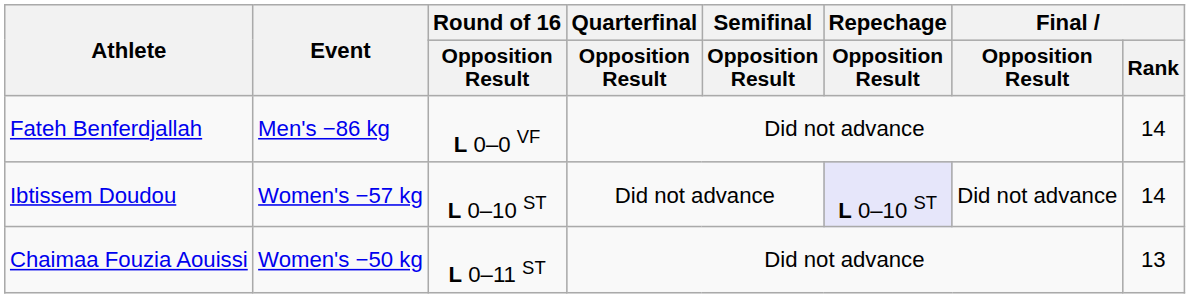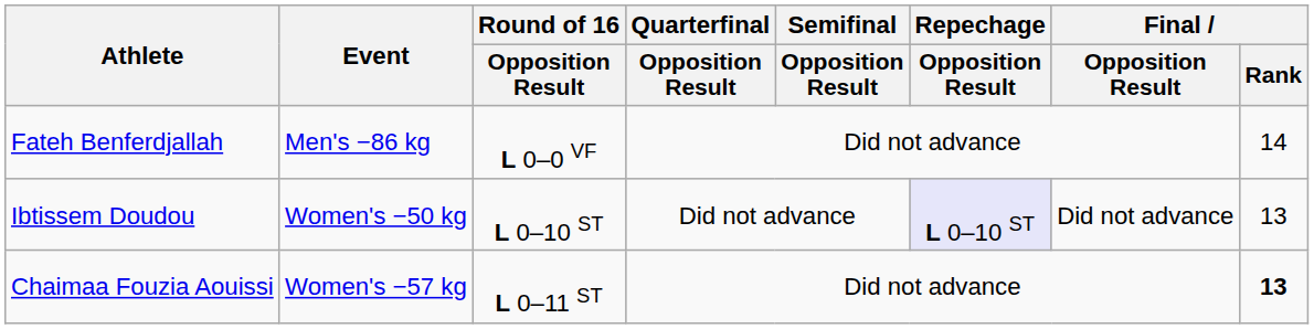Ibtissem Doudou | Event: Women's −57 kg -> Women's −50 kg
Ibtissem Doudou | Final / Rank: 14 -> 13
Chaimaa Fouzia Aouissi | Event: Women's −50 kg -> Women's −57 kg
Chaimaa Fouzia Aouissi | Final / Rank: normal -> bold
